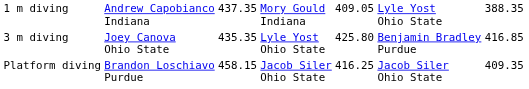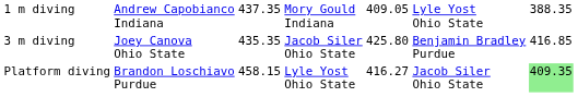3 m diving | column 4: Lyle Yost Ohio State -> Jacob Siler Ohio State
Platform diving | column 4: Jacob Siler Ohio State -> Lyle Yost Ohio State
Platform diving | column 5: 416.25 -> 416.27
Platform diving | column 7: no background -> lightgreen background
